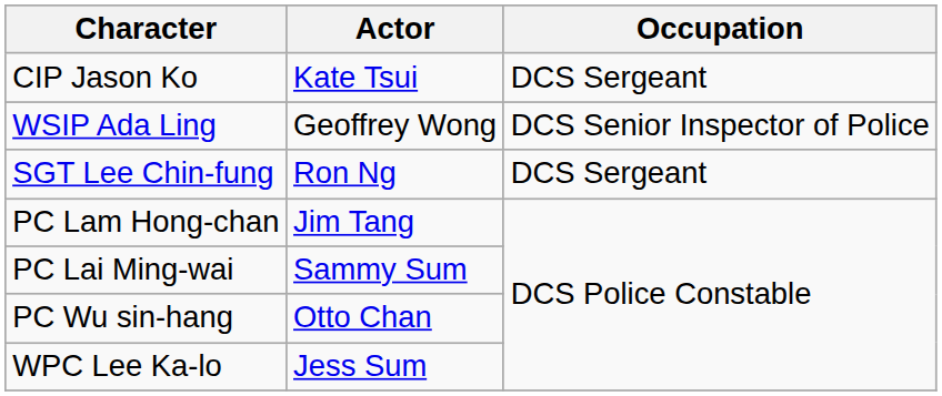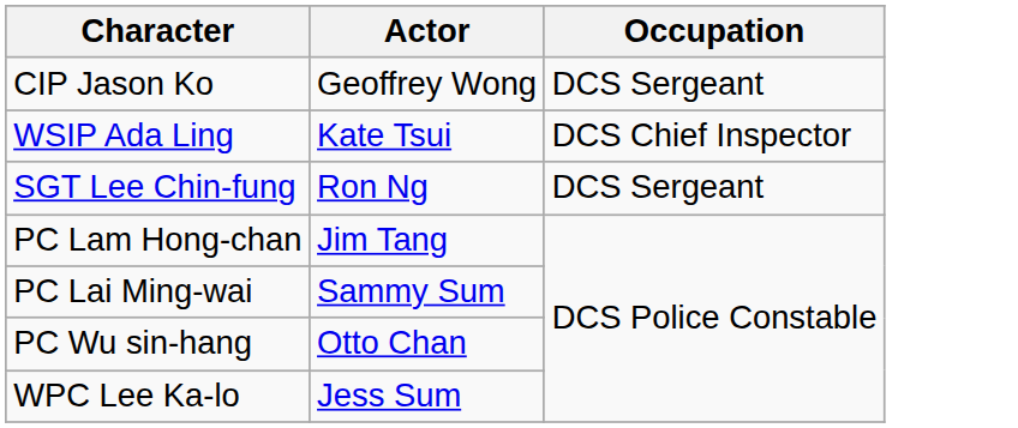CIP Jason Ko | Actor: Kate Tsui -> Geoffrey Wong
WSIP Ada Ling | Actor: Geoffrey Wong -> Kate Tsui
WSIP Ada Ling | Occupation: DCS Senior Inspector of Police -> DCS Chief Inspector
